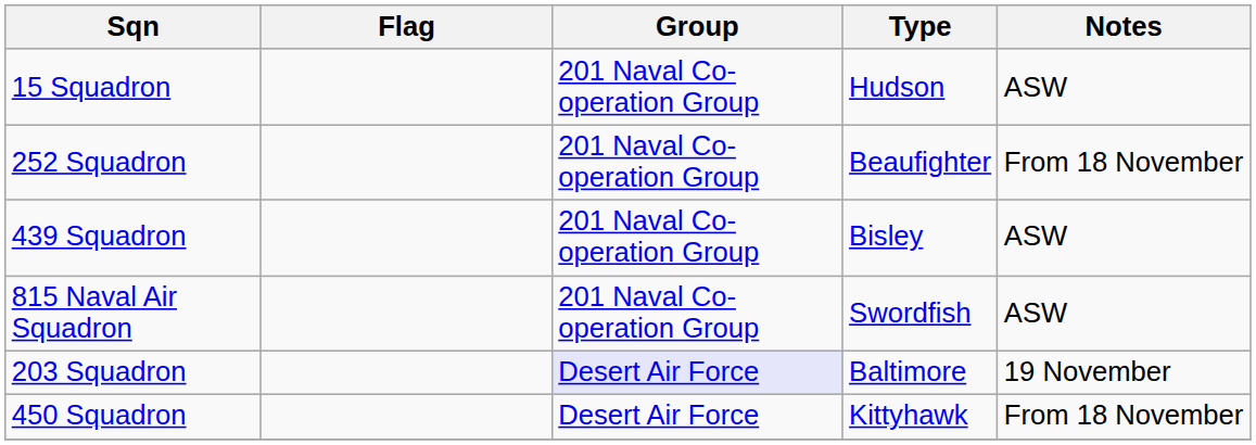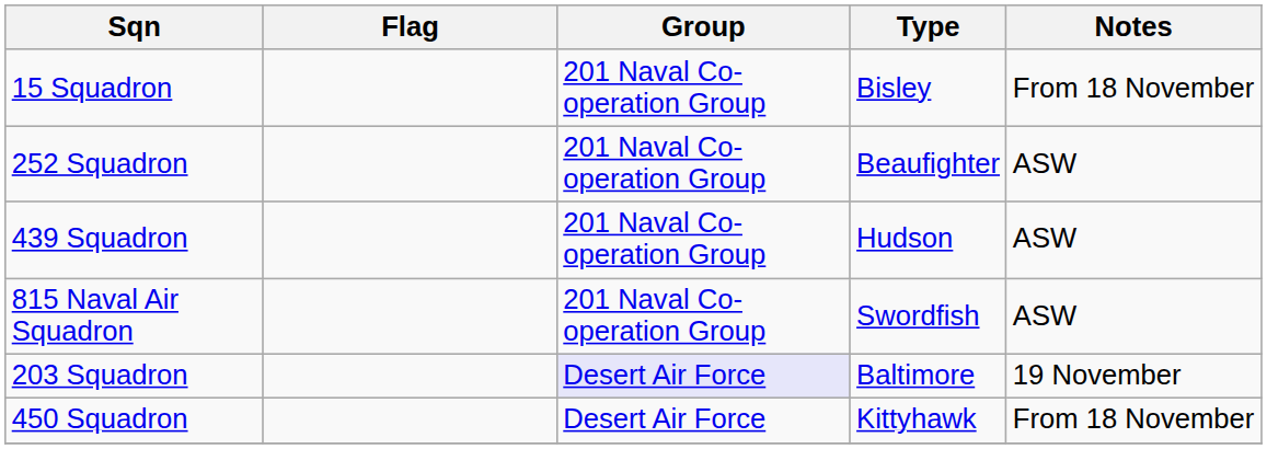15 Squadron | Type: Hudson -> Bisley
15 Squadron | Notes: ASW -> From 18 November
252 Squadron | Notes: From 18 November -> ASW
439 Squadron | Type: Bisley -> Hudson
